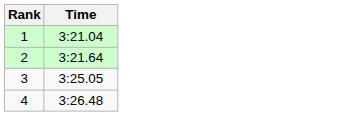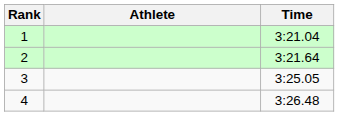+ column: Athlete
